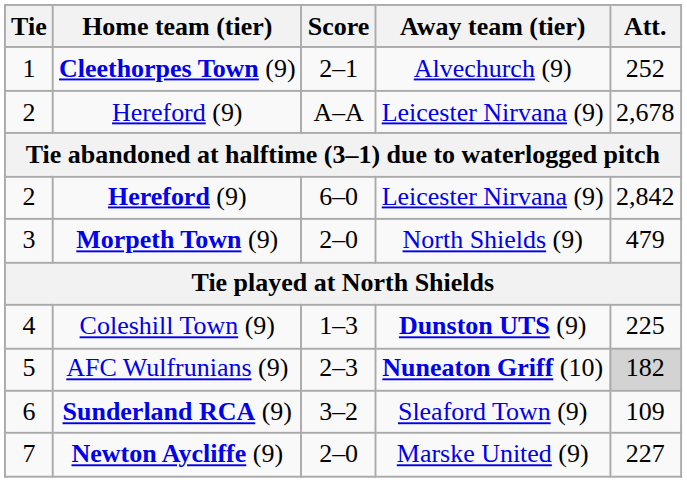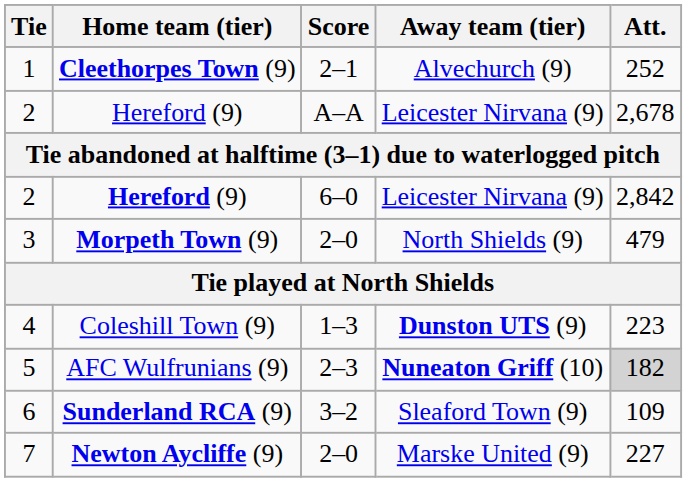4 | Att.: 225 -> 223
